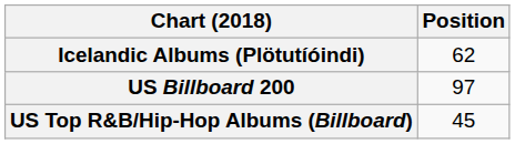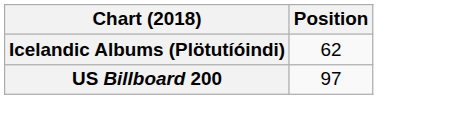- row: US Top R&B/Hip-Hop Albums (Billboard) | 45
